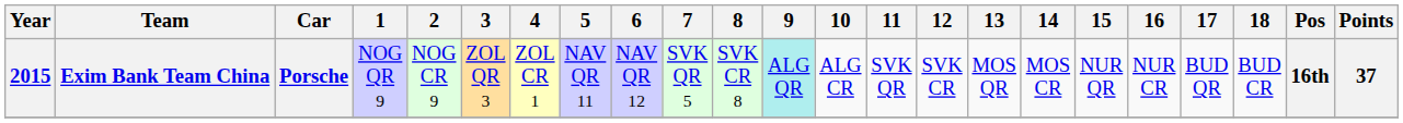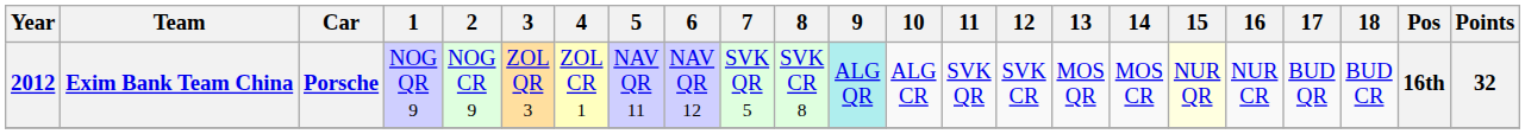Exim Bank Team China | Year: 2015 -> 2012
Exim Bank Team China | 15: no background -> lightyellow background
Exim Bank Team China | Points: 37 -> 32
